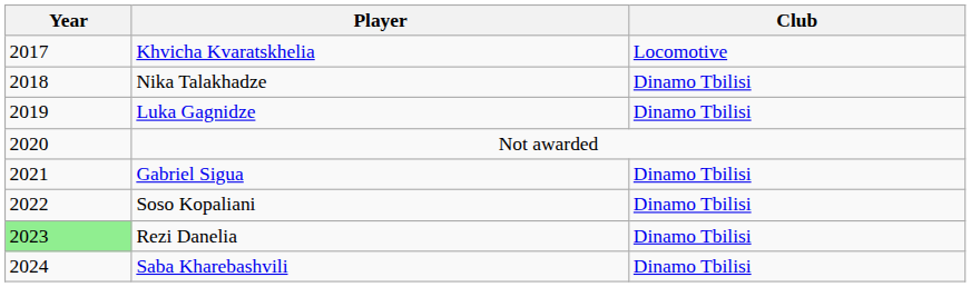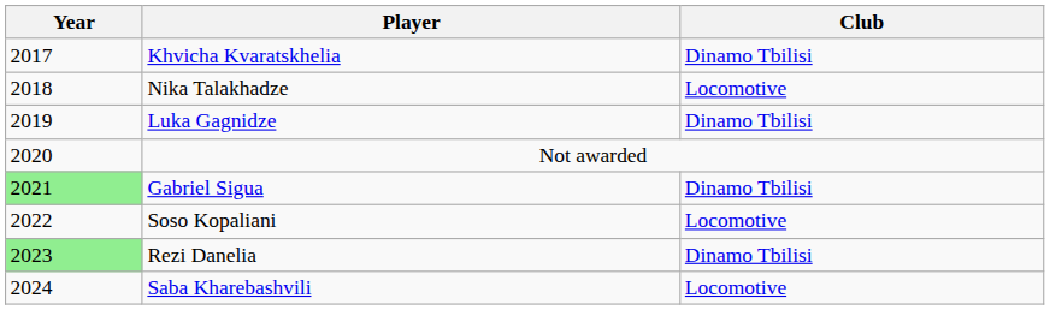Khvicha Kvaratskhelia | Club: Locomotive -> Dinamo Tbilisi
Nika Talakhadze | Club: Dinamo Tbilisi -> Locomotive
Gabriel Sigua | Year: no background -> lightgreen background
Soso Kopaliani | Club: Dinamo Tbilisi -> Locomotive
Saba Kharebashvili | Club: Dinamo Tbilisi -> Locomotive
